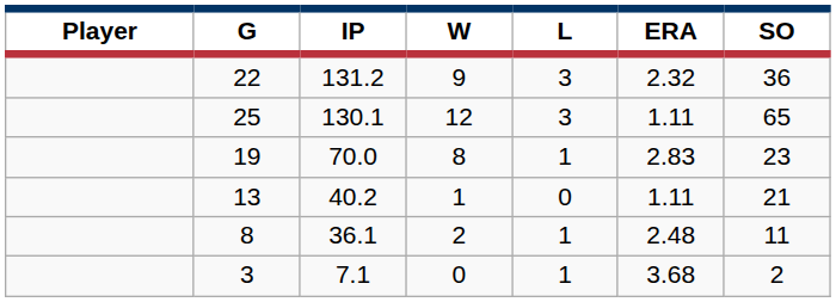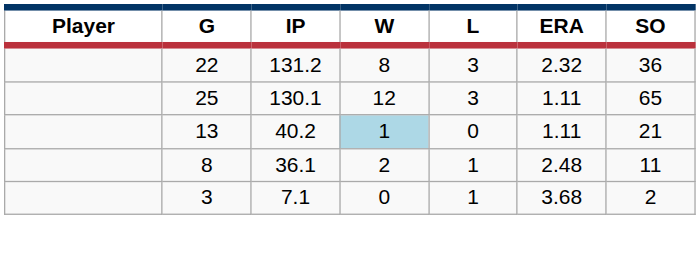22 | W: 9 -> 8
- row: 19 | 70.0 | 8 | 1 | 2.83 | 23
13 | W: no background -> lightblue background
